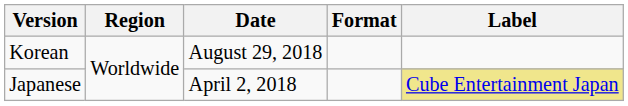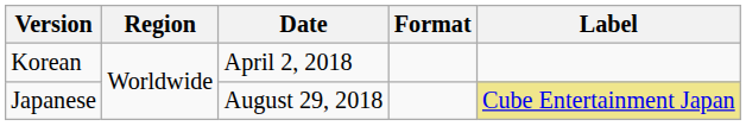Korean | Date: August 29, 2018 -> April 2, 2018
Japanese | Date: April 2, 2018 -> August 29, 2018
